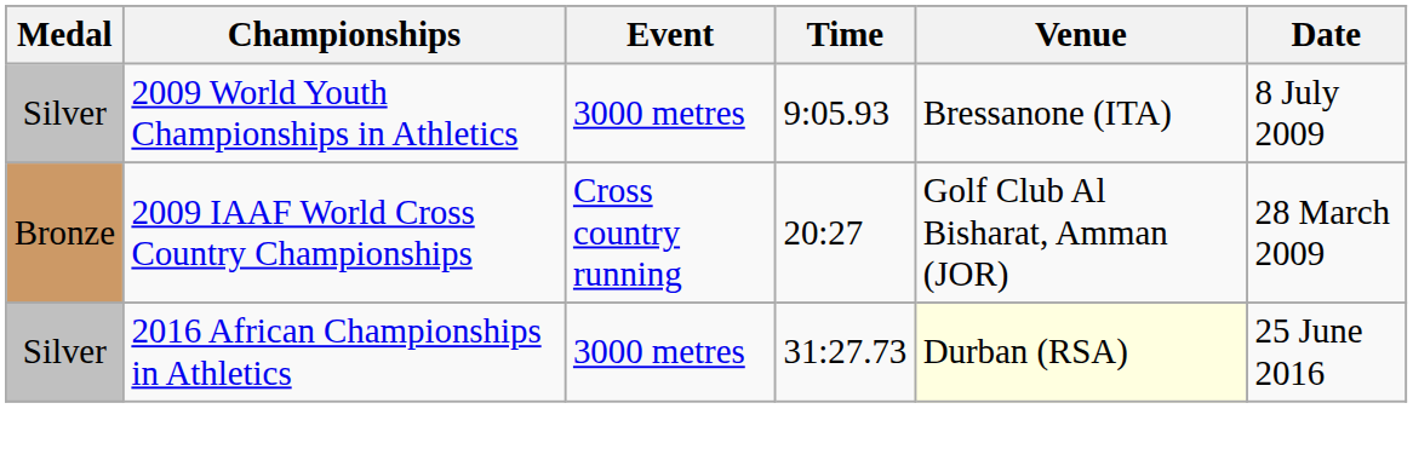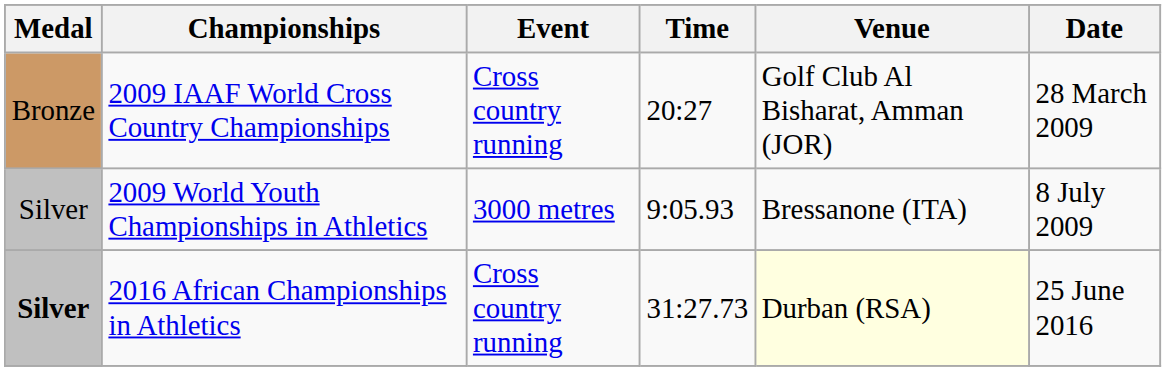rows swapped: 2009 IAAF World Cross Country Championships <-> 2009 World Youth Championships in Athletics
2016 African Championships in Athletics | Medal: normal -> bold
2016 African Championships in Athletics | Event: 3000 metres -> Cross country running
